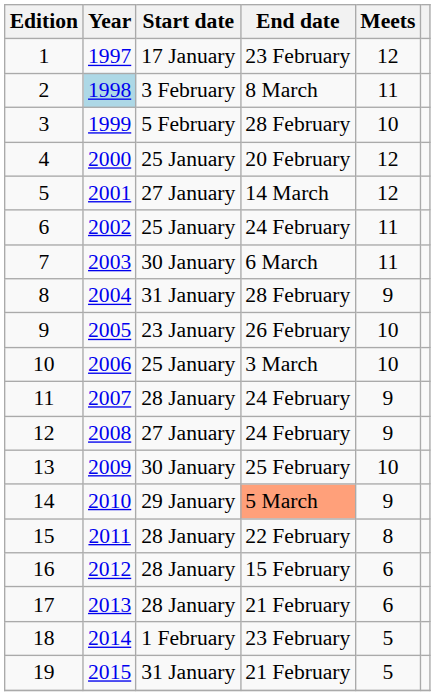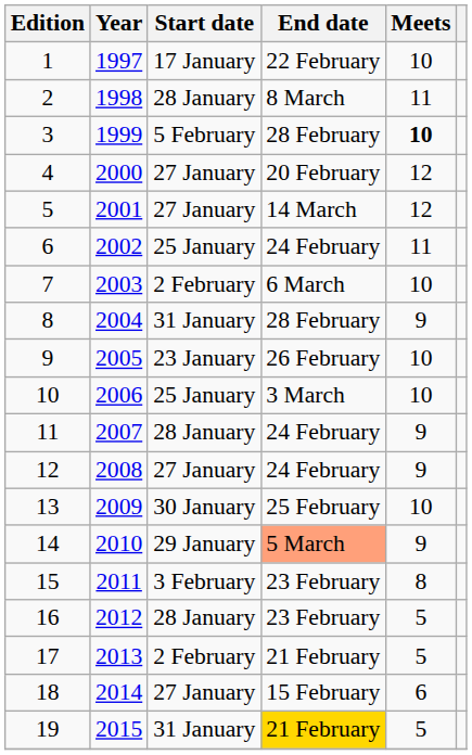1 | End date: 23 February -> 22 February
1 | Meets: 12 -> 10
2 | Year: lightblue background -> no background
2 | Start date: 3 February -> 28 January
3 | Meets: normal -> bold
4 | Start date: 25 January -> 27 January
7 | Start date: 30 January -> 2 February
7 | Meets: 11 -> 10
15 | Start date: 28 January -> 3 February
15 | End date: 22 February -> 23 February
16 | End date: 15 February -> 23 February
16 | Meets: 6 -> 5
17 | Start date: 28 January -> 2 February
17 | Meets: 6 -> 5
18 | Start date: 1 February -> 27 January
18 | End date: 23 February -> 15 February
18 | Meets: 5 -> 6
19 | End date: no background -> gold background
